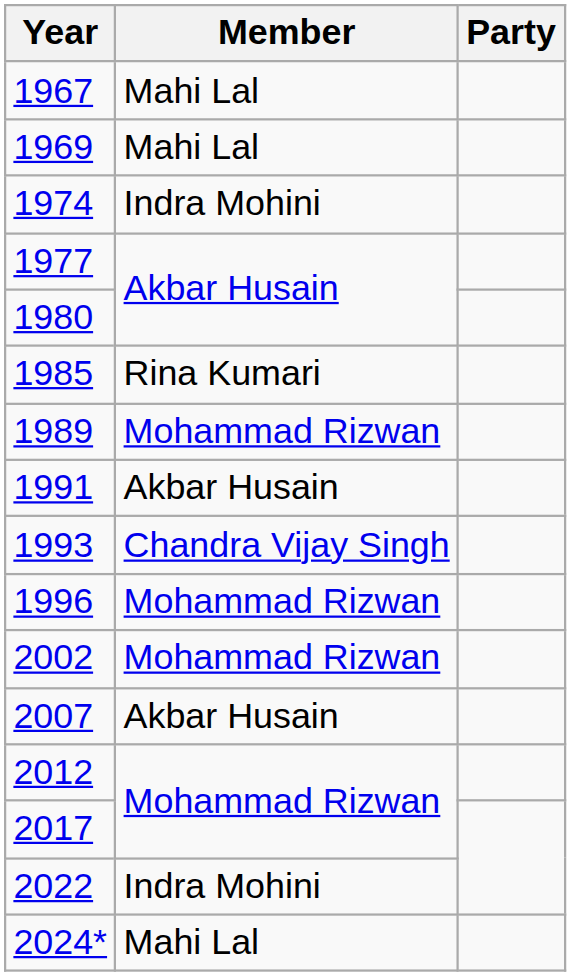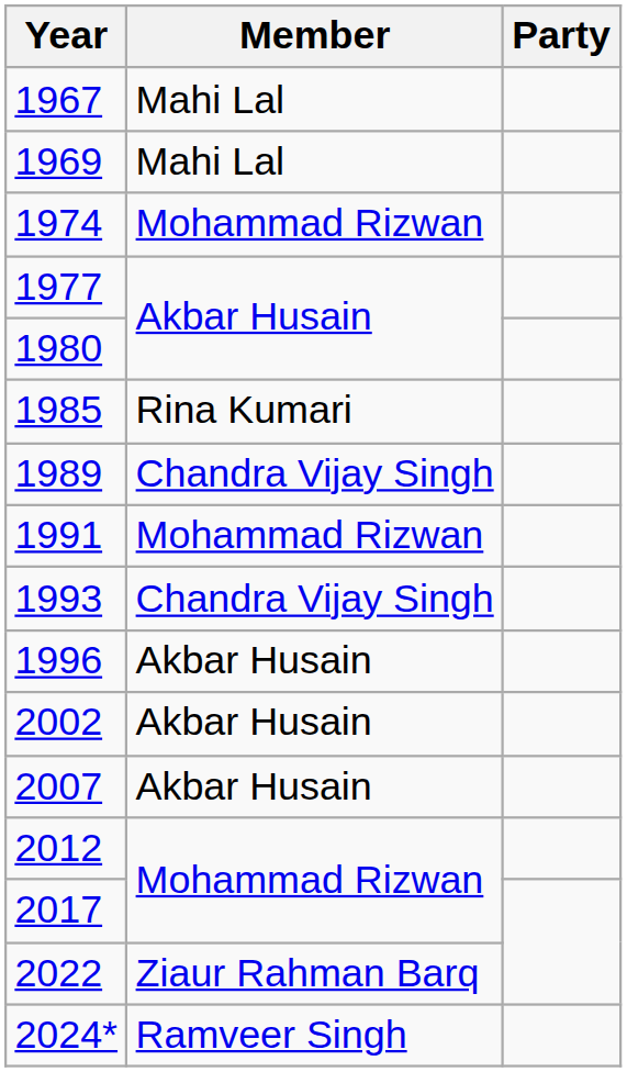1974 | Member: Indra Mohini -> Mohammad Rizwan
1989 | Member: Mohammad Rizwan -> Chandra Vijay Singh
1991 | Member: Akbar Husain -> Mohammad Rizwan
1996 | Member: Mohammad Rizwan -> Akbar Husain
2002 | Member: Mohammad Rizwan -> Akbar Husain
2022 | Member: Indra Mohini -> Ziaur Rahman Barq
2024* | Member: Mahi Lal -> Ramveer Singh
